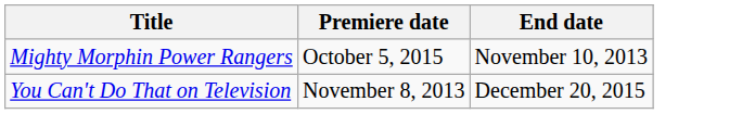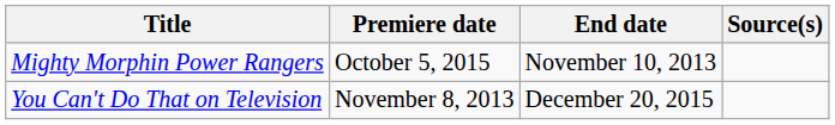+ column: Source(s)
